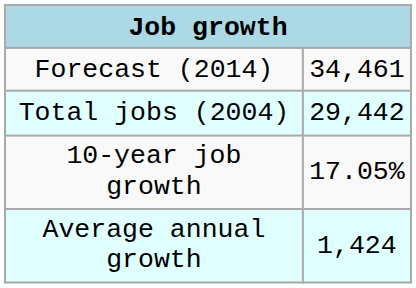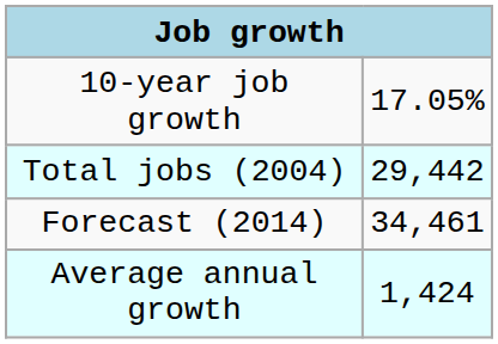rows swapped: 10-year job growth <-> Forecast (2014)
